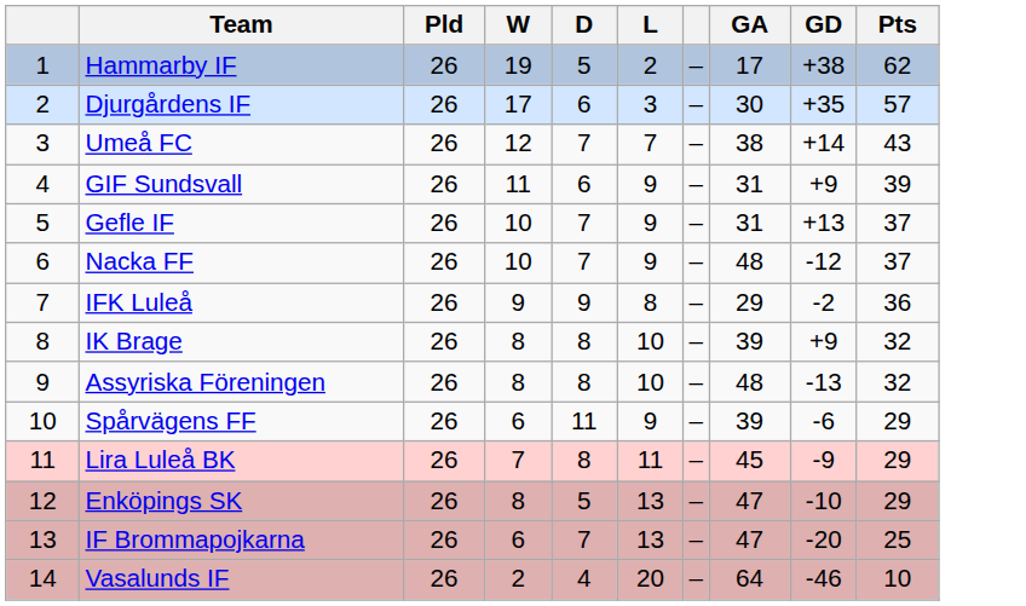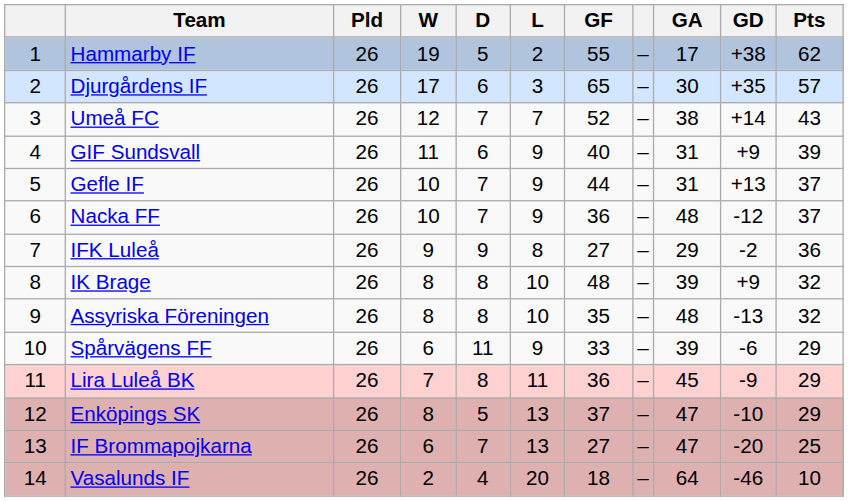+ column: GF | 55 | 65 | 52 | 40 | 44 | 36 | 27 | 48 | 35 | 33 | 36 | 37 | 27 | 18
